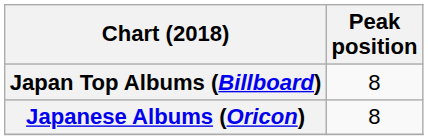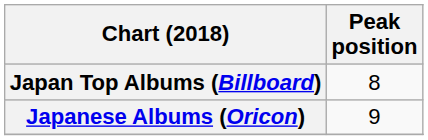Japanese Albums (Oricon) | Peak position: 8 -> 9
